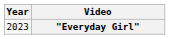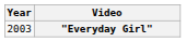"Everyday Girl" | Year: 2023 -> 2003
